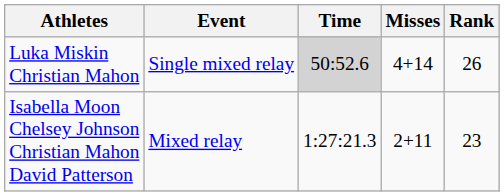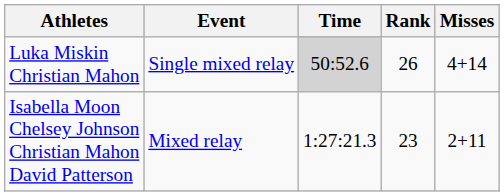columns swapped: Misses <-> Rank
